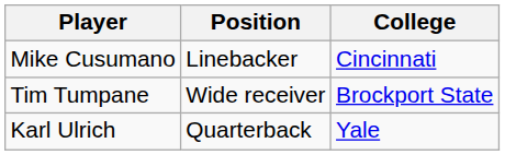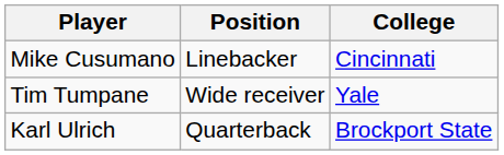Tim Tumpane | College: Brockport State -> Yale
Karl Ulrich | College: Yale -> Brockport State
